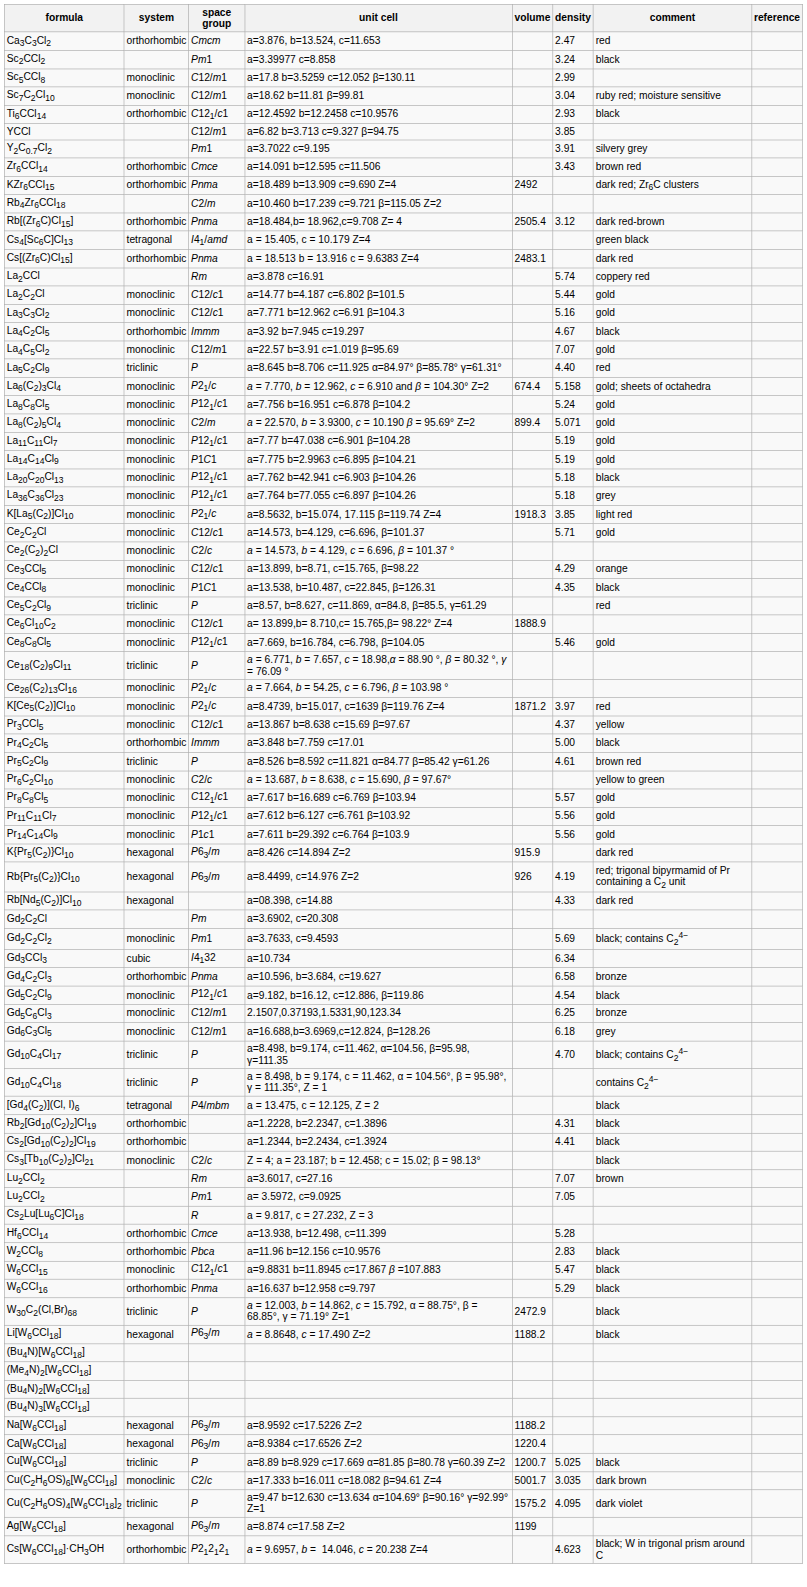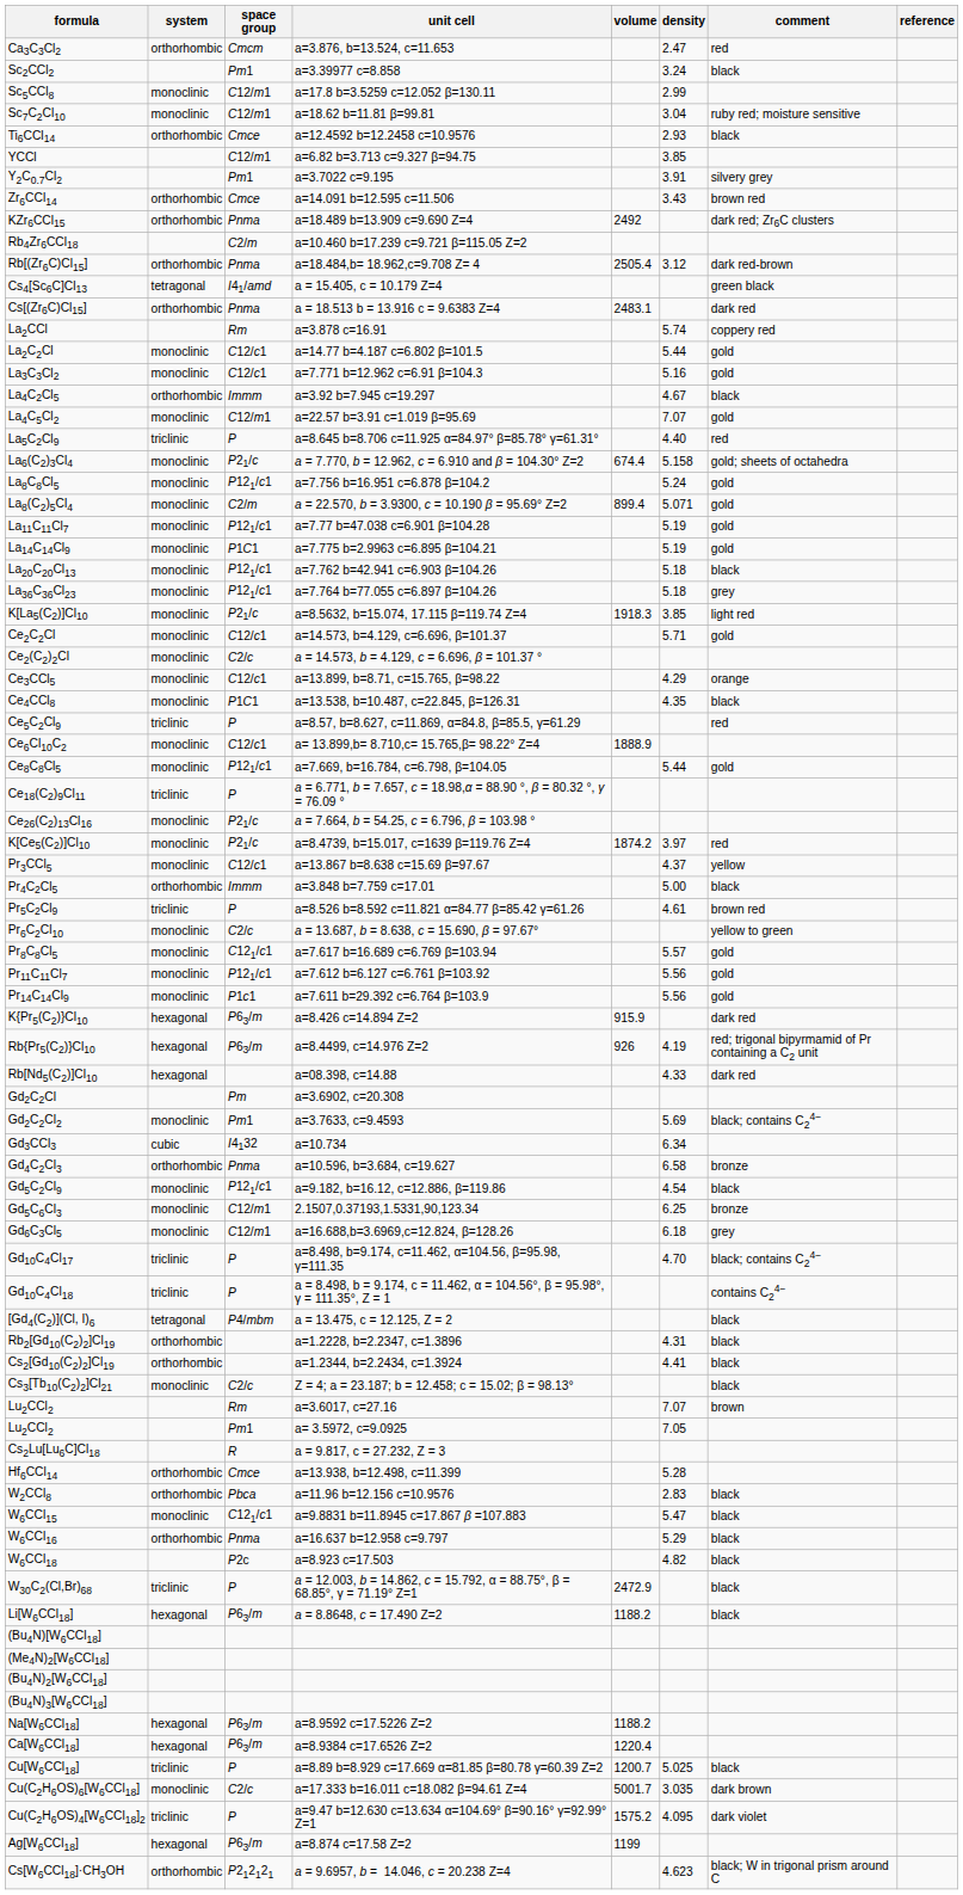Ti6CCl14 | space group: C121/c1 -> Cmce
Ce8C8Cl5 | density: 5.46 -> 5.44
K[Ce5(C2)]Cl10 | volume: 1871.2 -> 1874.2
+ row: W6CCl18 | P2c | a=8.923 c=17.503 | 4.82 | black
